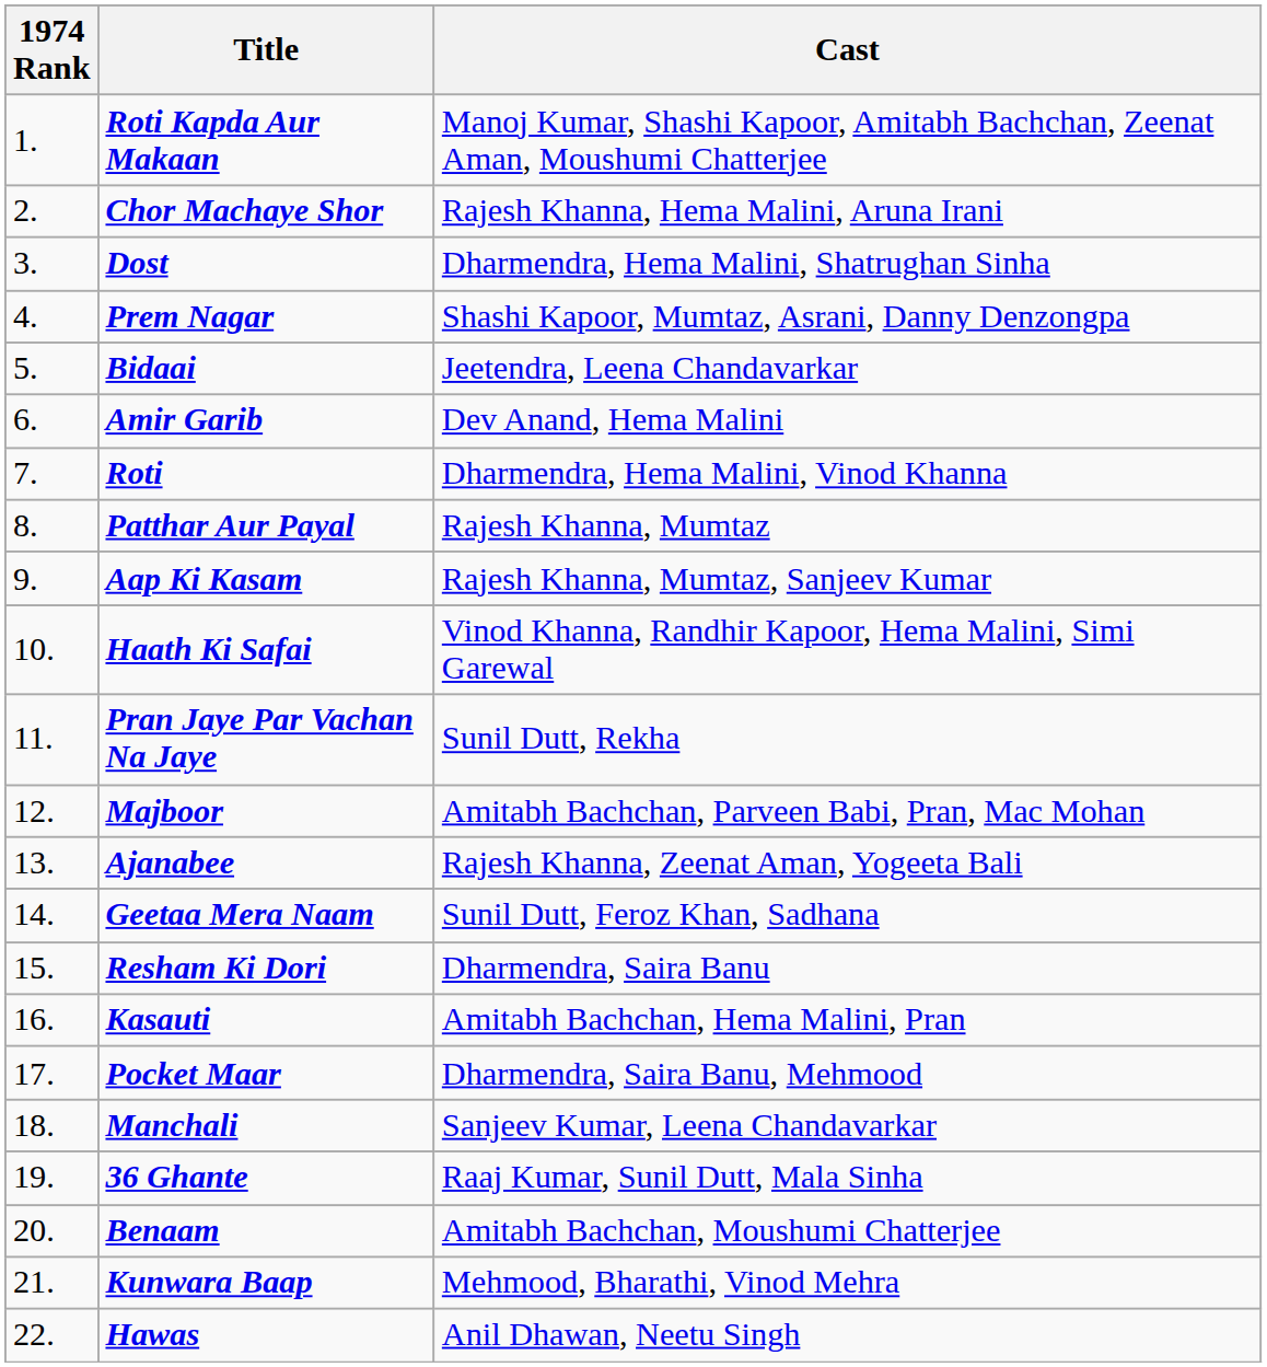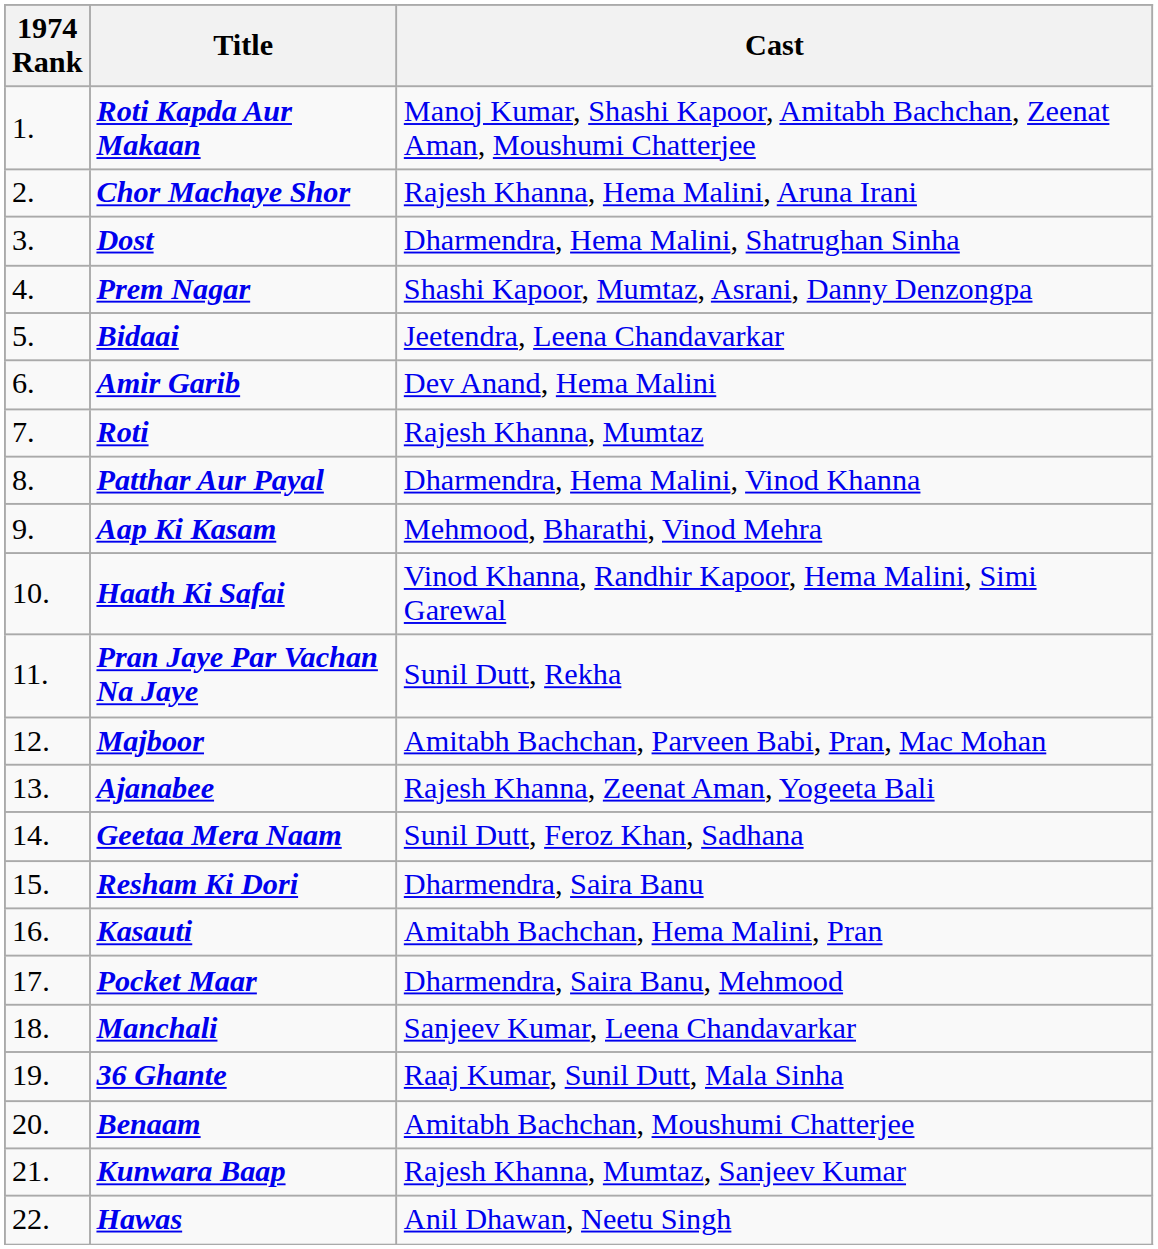Roti | Cast: Dharmendra, Hema Malini, Vinod Khanna -> Rajesh Khanna, Mumtaz
Patthar Aur Payal | Cast: Rajesh Khanna, Mumtaz -> Dharmendra, Hema Malini, Vinod Khanna
Aap Ki Kasam | Cast: Rajesh Khanna, Mumtaz, Sanjeev Kumar -> Mehmood, Bharathi, Vinod Mehra
Kunwara Baap | Cast: Mehmood, Bharathi, Vinod Mehra -> Rajesh Khanna, Mumtaz, Sanjeev Kumar
